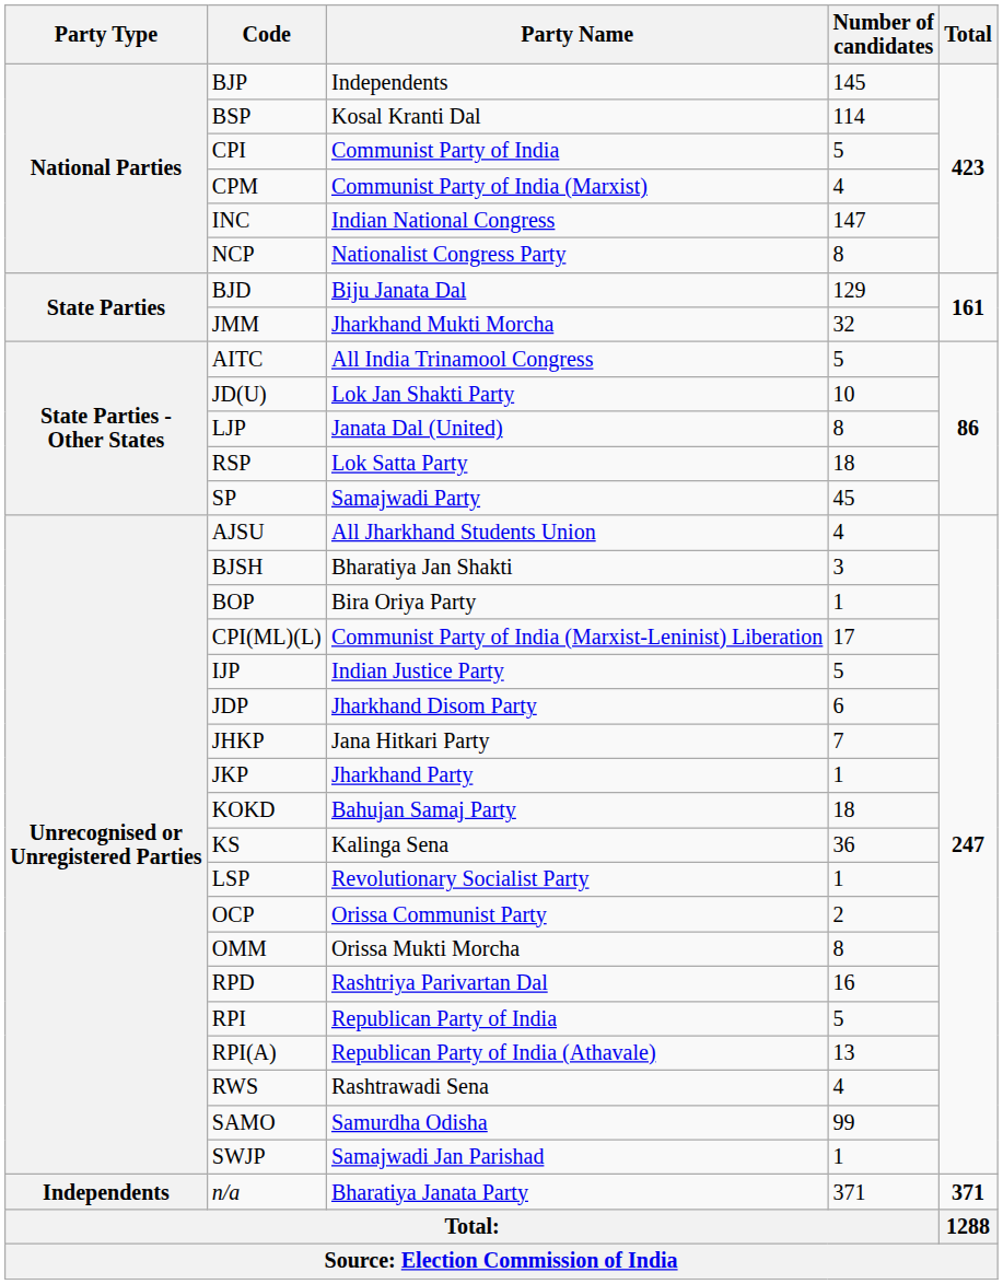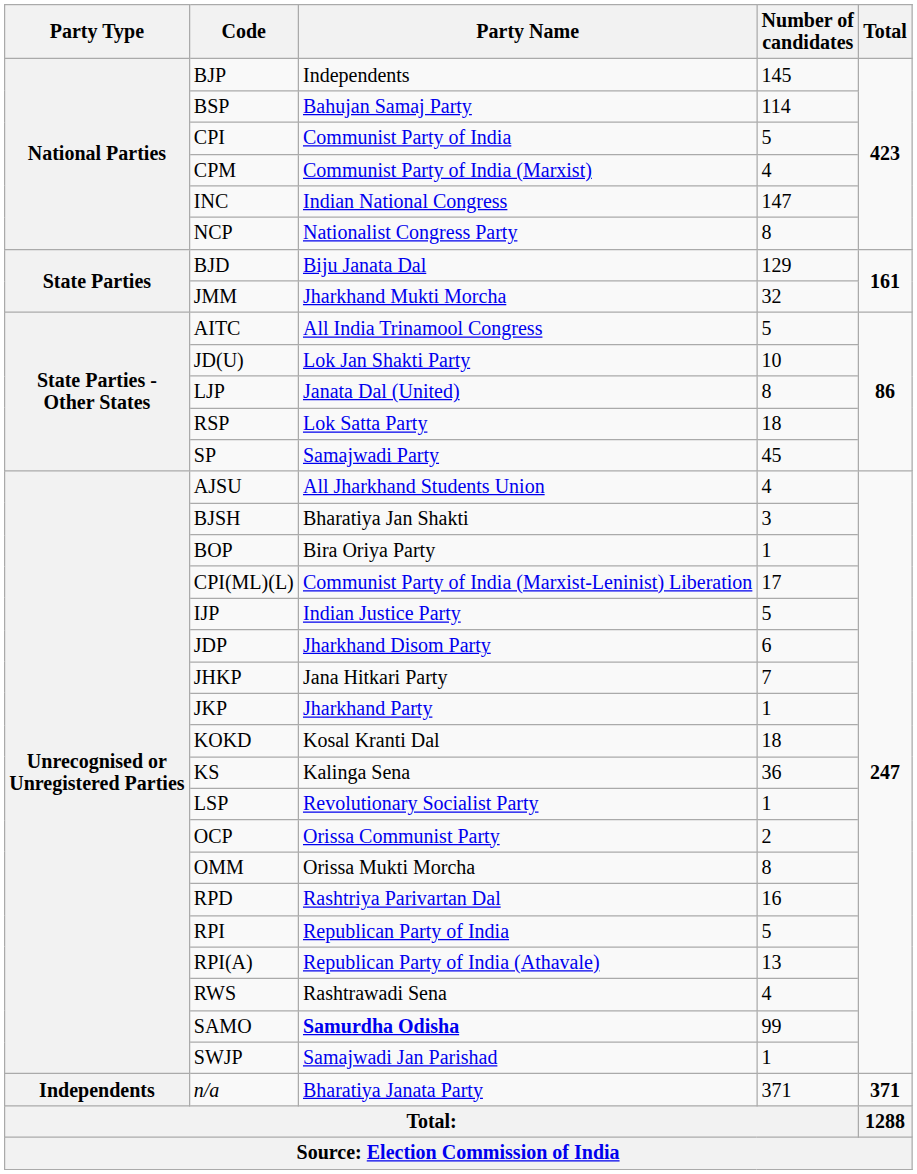BSP | Party Name: Kosal Kranti Dal -> Bahujan Samaj Party
KOKD | Party Name: Bahujan Samaj Party -> Kosal Kranti Dal
SAMO | Party Name: normal -> bold
